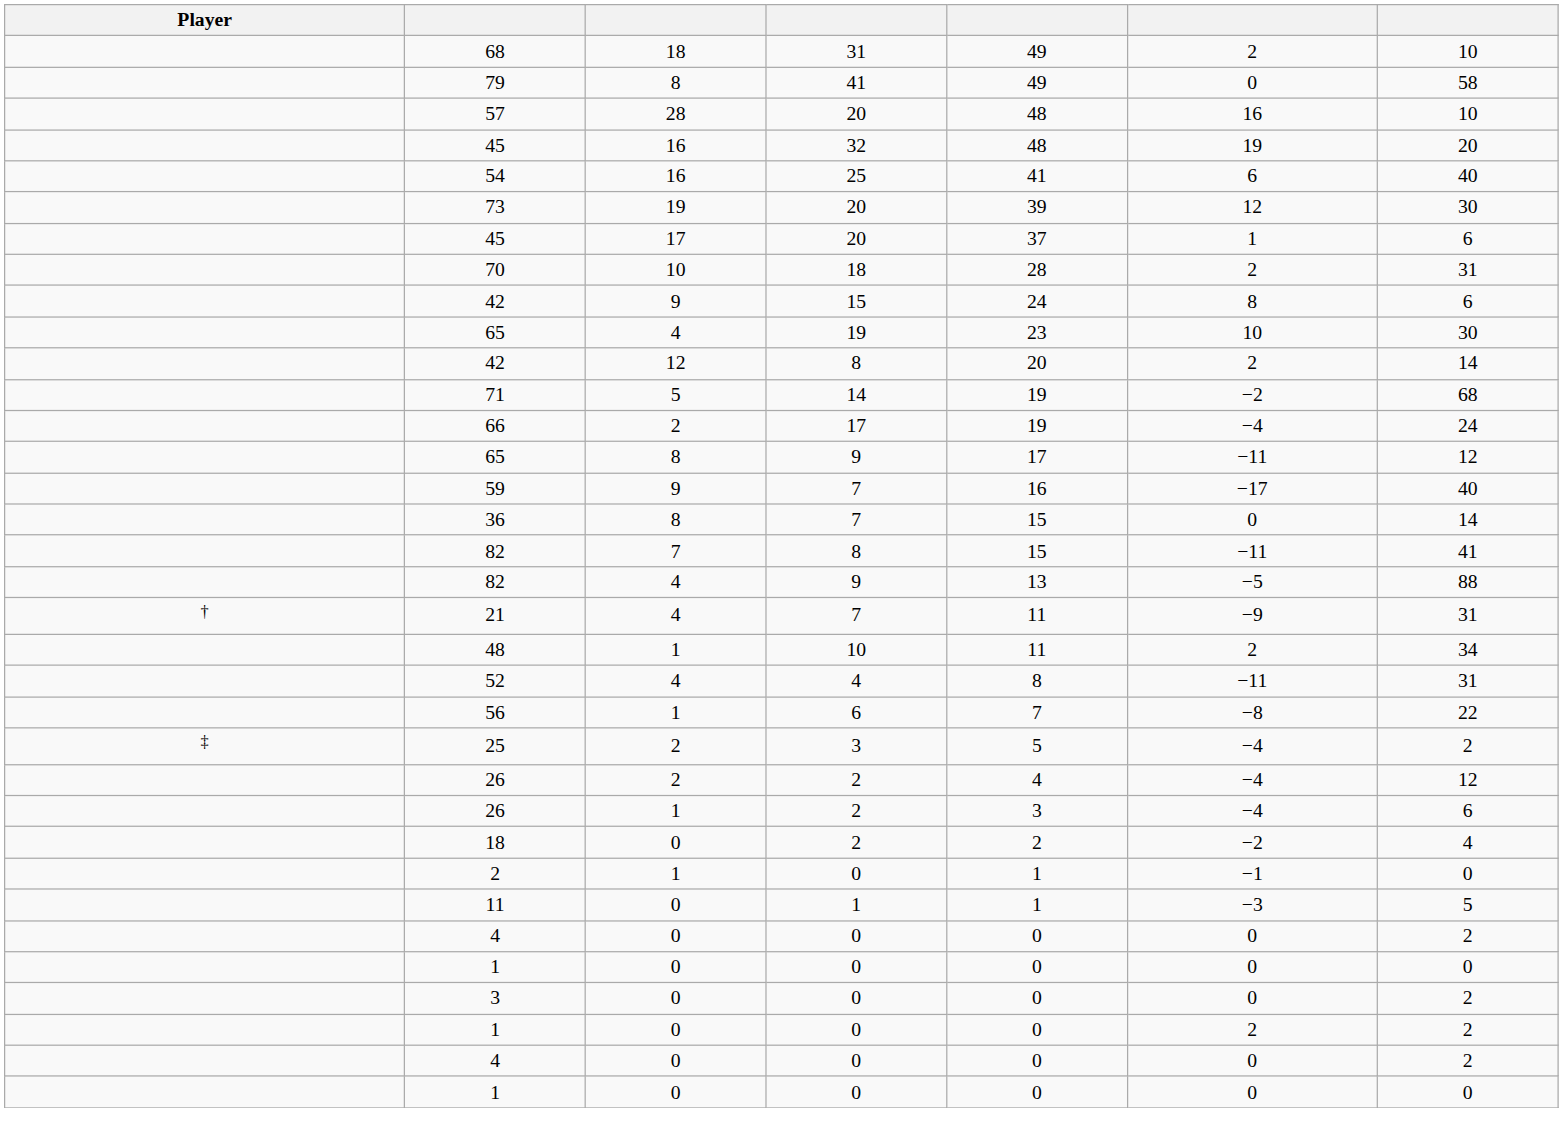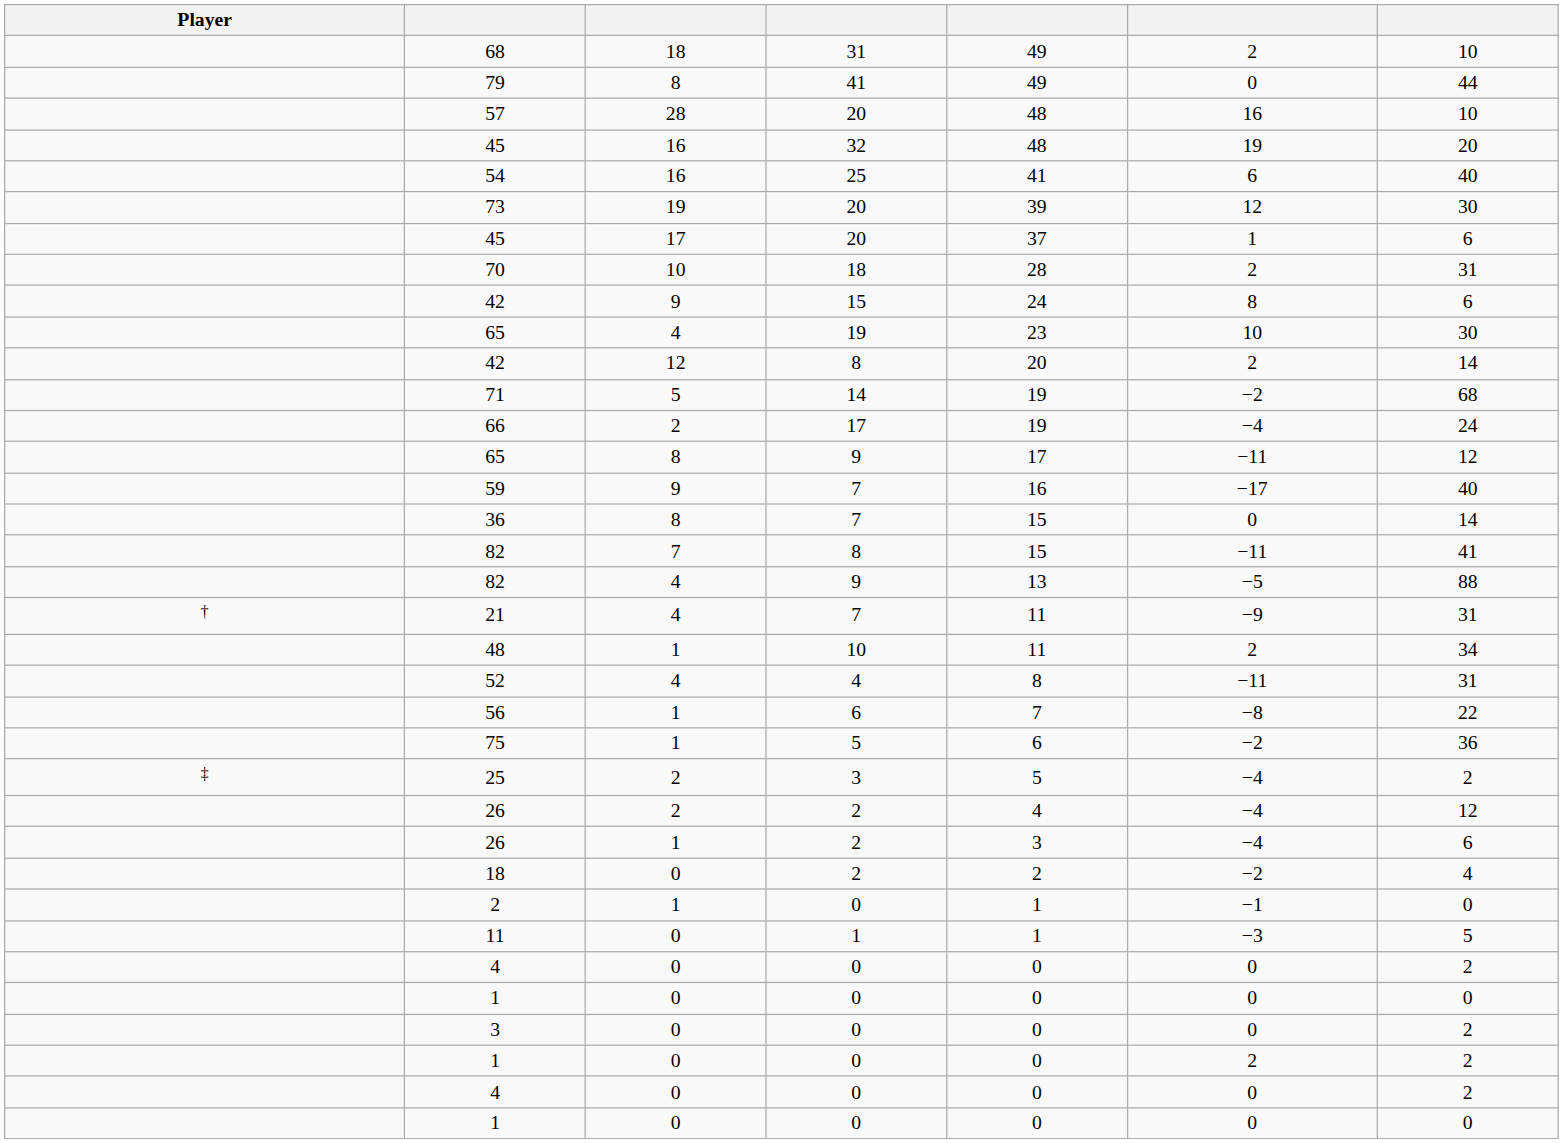79 | column 7: 58 -> 44
+ row: 75 | 1 | 5 | 6 | −2 | 36
